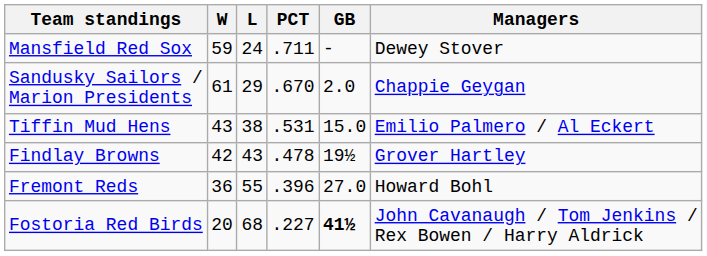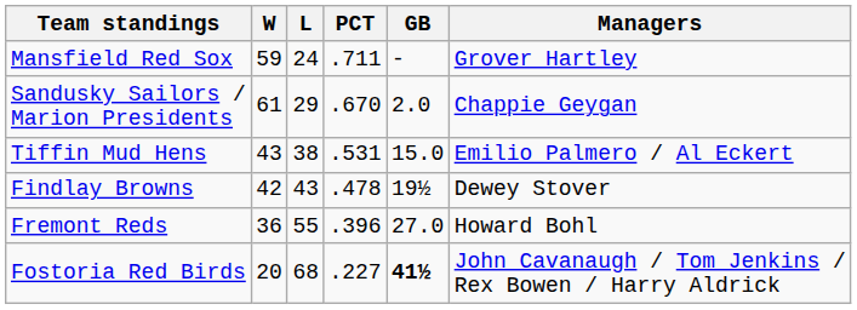Mansfield Red Sox | Managers: Dewey Stover -> Grover Hartley
Findlay Browns | Managers: Grover Hartley -> Dewey Stover
